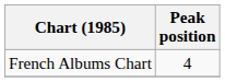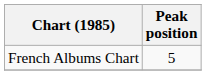French Albums Chart | Peak position: 4 -> 5
